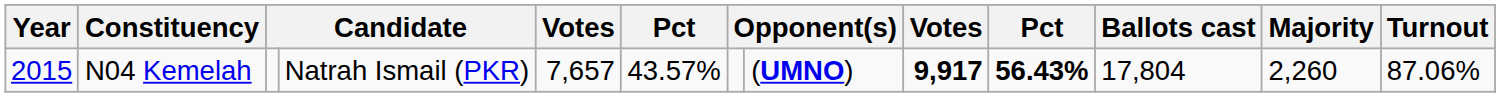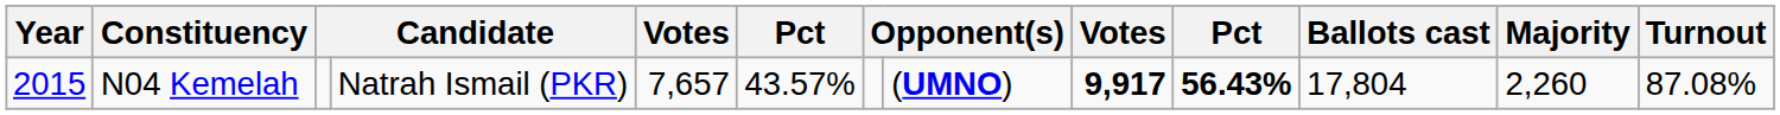N04 Kemelah | Turnout: 87.06% -> 87.08%
